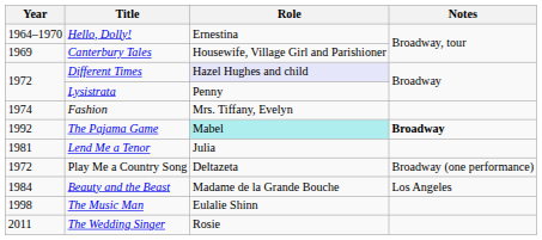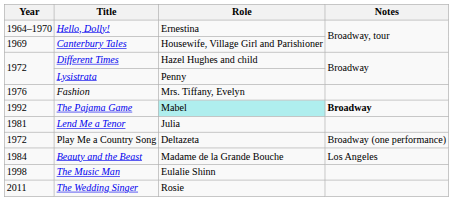Different Times | Role: lavender background -> no background
Fashion | Year: 1974 -> 1976
